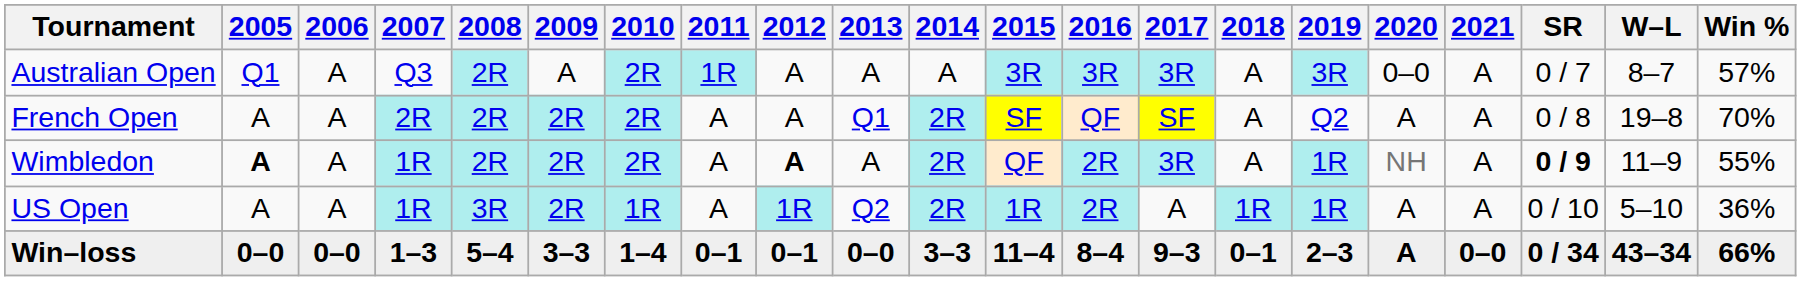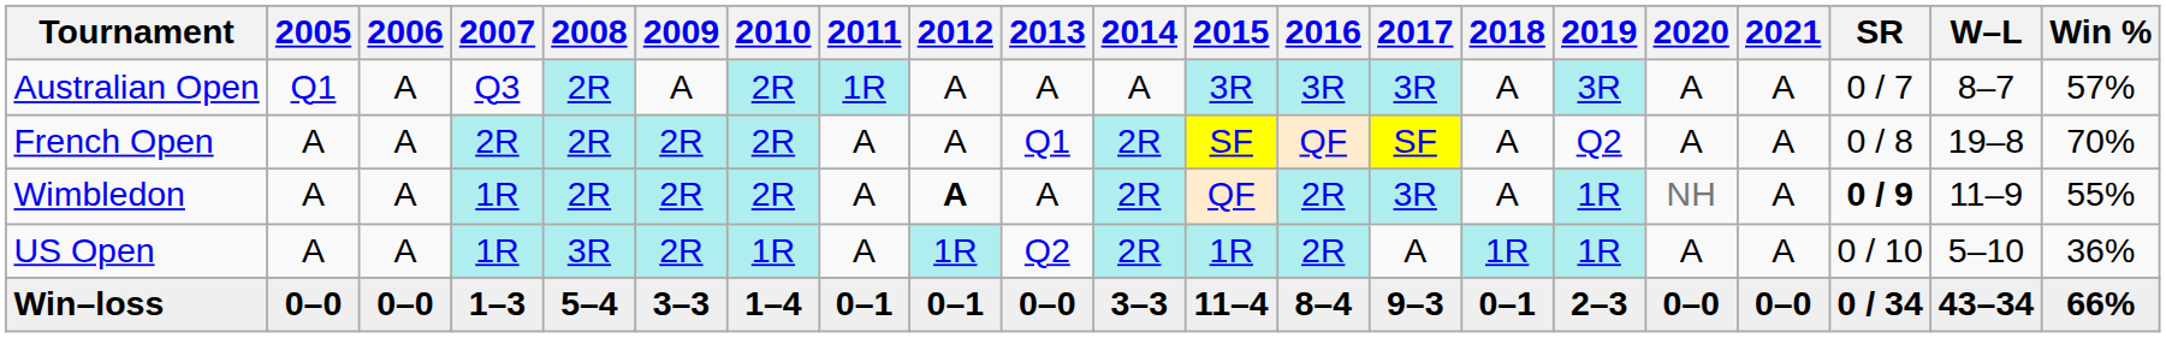Australian Open | 2020: 0–0 -> A
Wimbledon | 2005: bold -> normal
Win–loss | 2020: A -> 0–0
